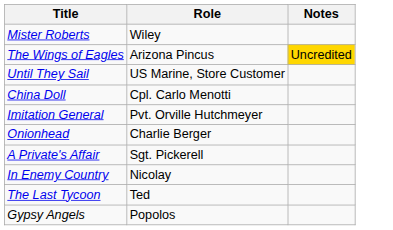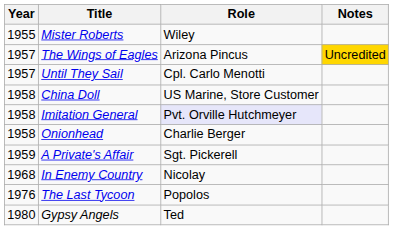+ column: Year | 1955 | 1957 | 1957 | 1958 | 1958 | 1958 | 1959 | 1968 | 1976 | 1980
Until They Sail | Role: US Marine, Store Customer -> Cpl. Carlo Menotti
China Doll | Role: Cpl. Carlo Menotti -> US Marine, Store Customer
Imitation General | Role: no background -> lavender background
The Last Tycoon | Role: Ted -> Popolos
Gypsy Angels | Role: Popolos -> Ted
